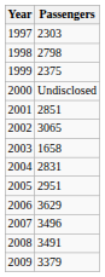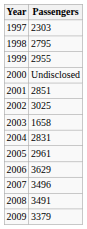1998 | Passengers: 2798 -> 2795
1999 | Passengers: 2375 -> 2955
2002 | Passengers: 3065 -> 3025
2005 | Passengers: 2951 -> 2961
